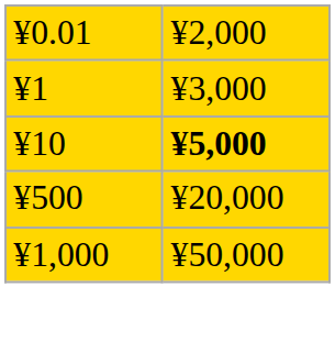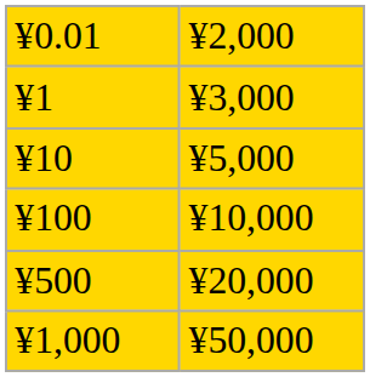¥10 | column 2: bold -> normal
+ row: ¥100 | ¥10,000
